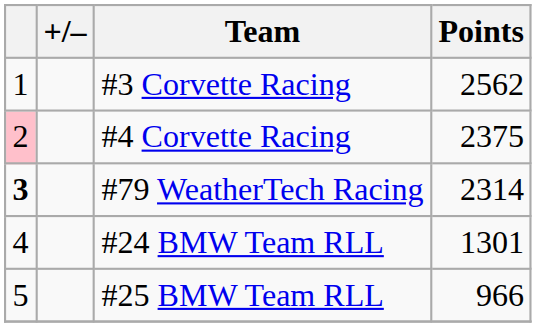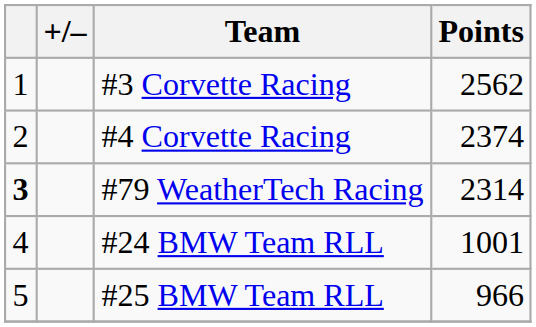#4 Corvette Racing | column 1: pink background -> no background
#4 Corvette Racing | Points: 2375 -> 2374
#24 BMW Team RLL | Points: 1301 -> 1001
